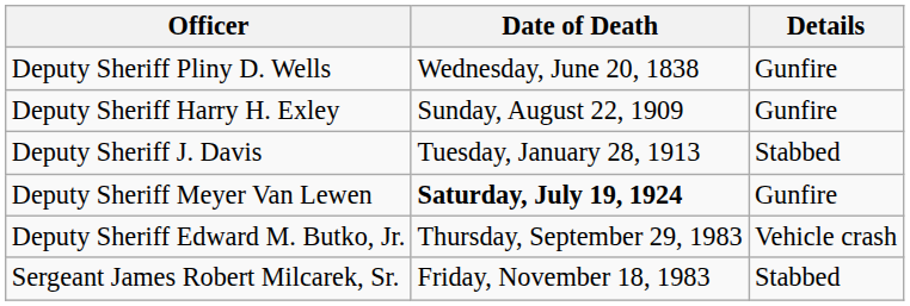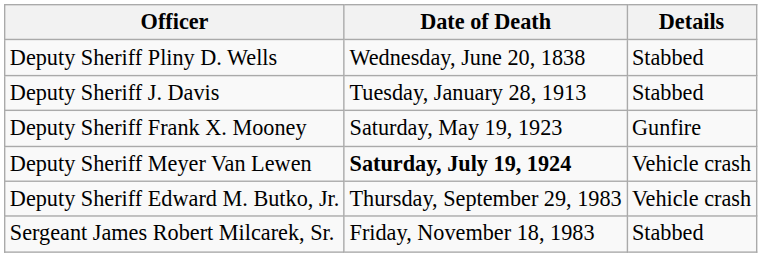Deputy Sheriff Pliny D. Wells | Details: Gunfire -> Stabbed
- row: Deputy Sheriff Harry H. Exley | Sunday, August 22, 1909 | Gunfire
+ row: Deputy Sheriff Frank X. Mooney | Saturday, May 19, 1923 | Gunfire
Deputy Sheriff Meyer Van Lewen | Details: Gunfire -> Vehicle crash
